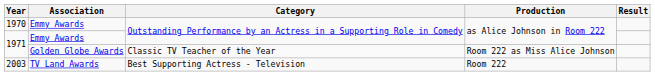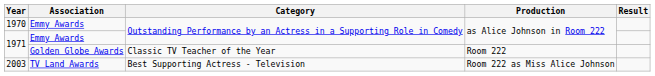1971 / Golden Globe Awards | Production: Room 222 as Miss Alice Johnson -> Room 222
2003 | Production: Room 222 -> Room 222 as Miss Alice Johnson
